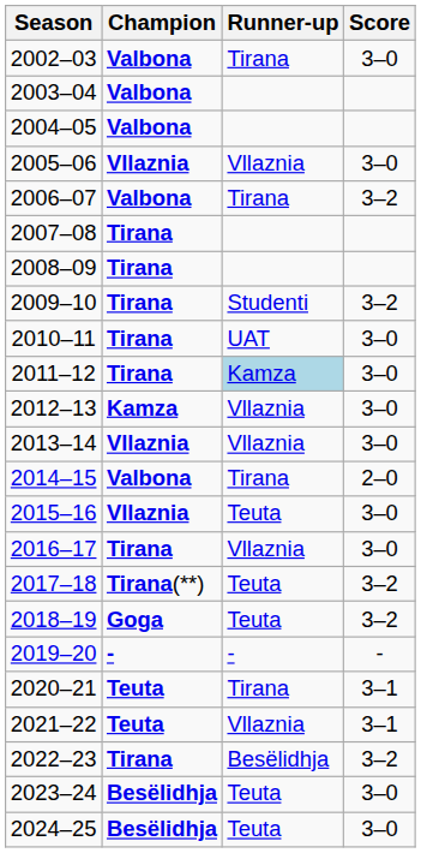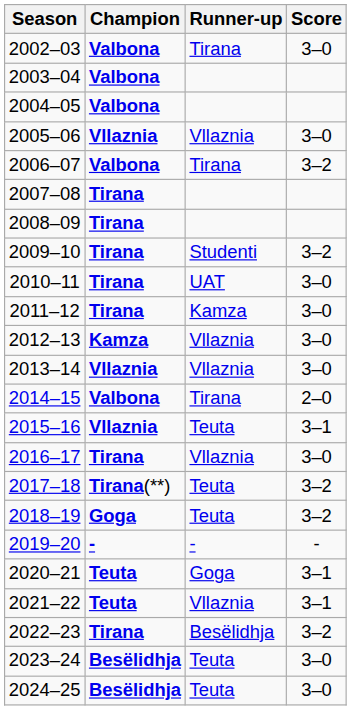2011–12 | Runner-up: lightblue background -> no background
2015–16 | Score: 3–0 -> 3–1
2020–21 | Runner-up: Tirana -> Goga
